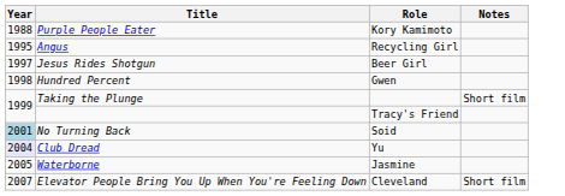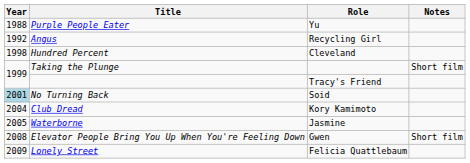Purple People Eater | Role: Kory Kamimoto -> Yu
Angus | Year: 1995 -> 1992
- row: 1997 | Jesus Rides Shotgun | Beer Girl
Hundred Percent | Role: Gwen -> Cleveland
Club Dread | Year: lavender background -> no background
Club Dread | Role: Yu -> Kory Kamimoto
Elevator People Bring You Up When You're Feeling Down | Year: 2007 -> 2008
Elevator People Bring You Up When You're Feeling Down | Role: Cleveland -> Gwen
+ row: 2009 | Lonely Street | Felicia Quattlebaum
